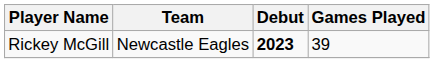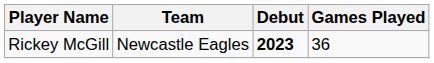Rickey McGill | Games Played: 39 -> 36
